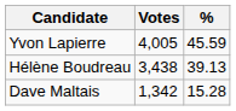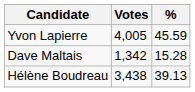rows swapped: Hélène Boudreau <-> Dave Maltais
